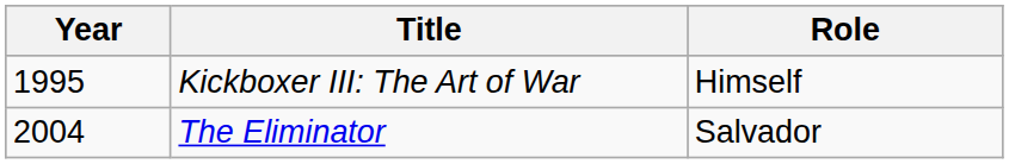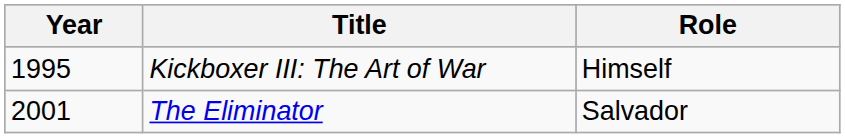The Eliminator | Year: 2004 -> 2001
